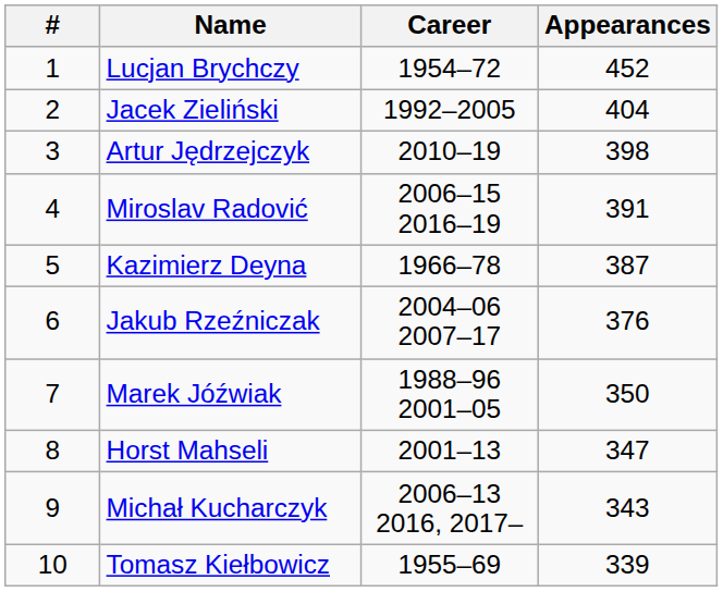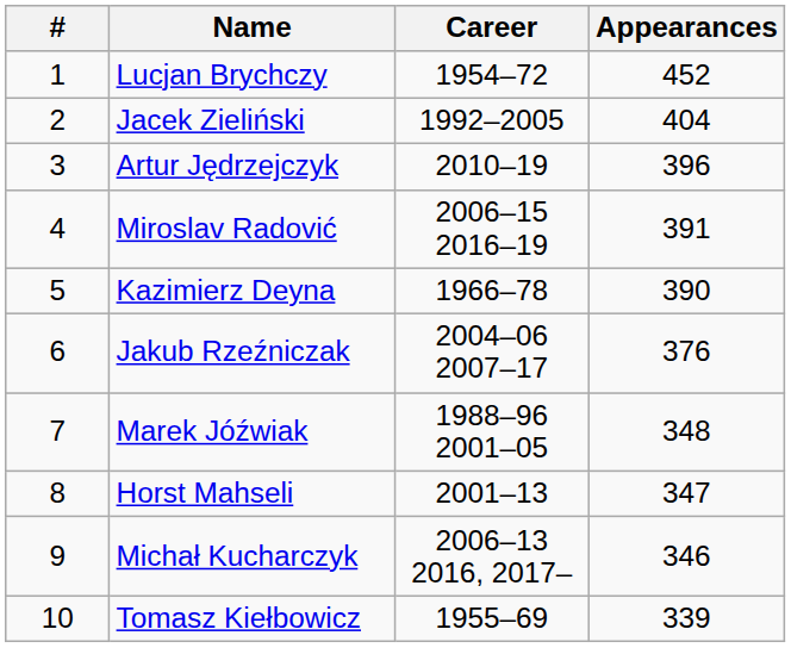Artur Jędrzejczyk | Appearances: 398 -> 396
Kazimierz Deyna | Appearances: 387 -> 390
Marek Jóźwiak | Appearances: 350 -> 348
Michał Kucharczyk | Appearances: 343 -> 346
